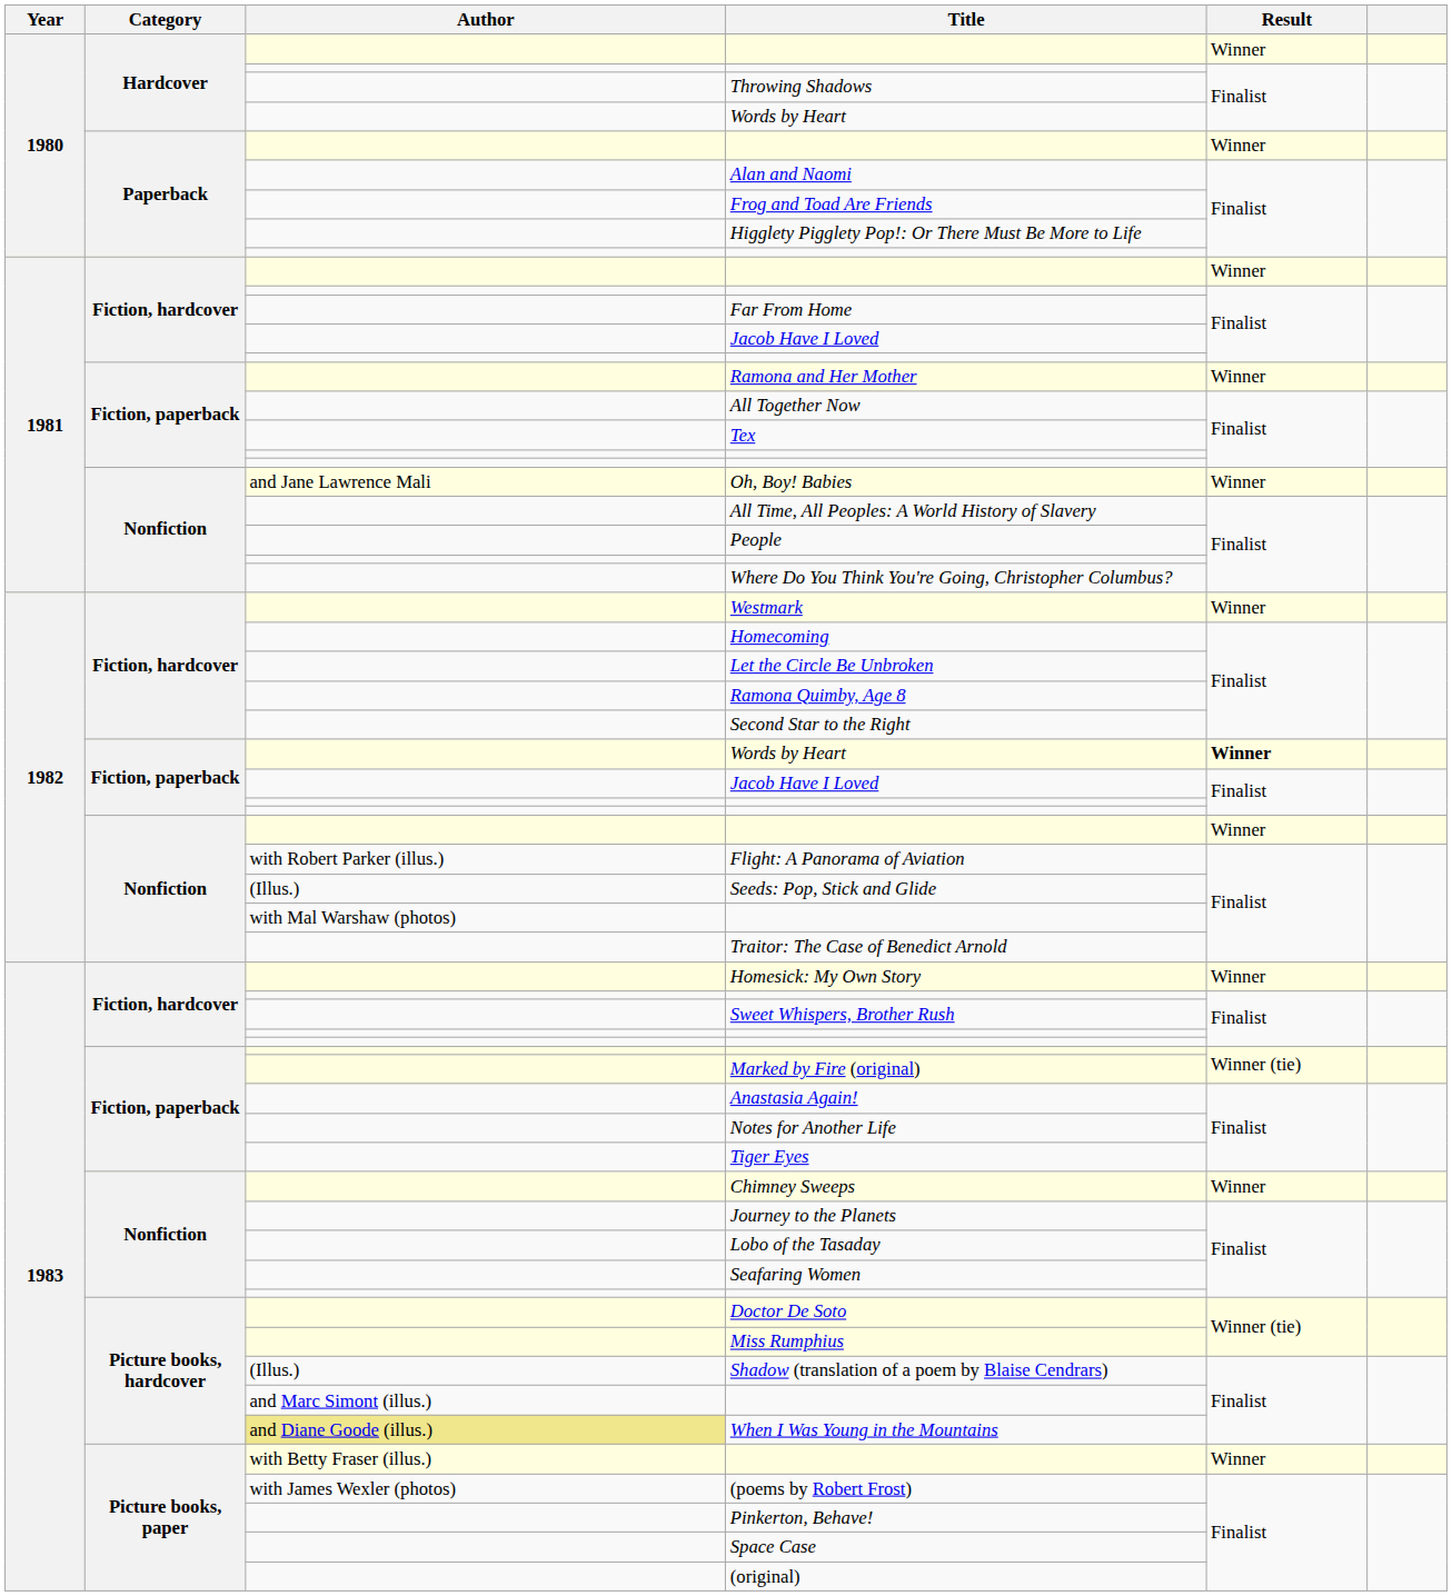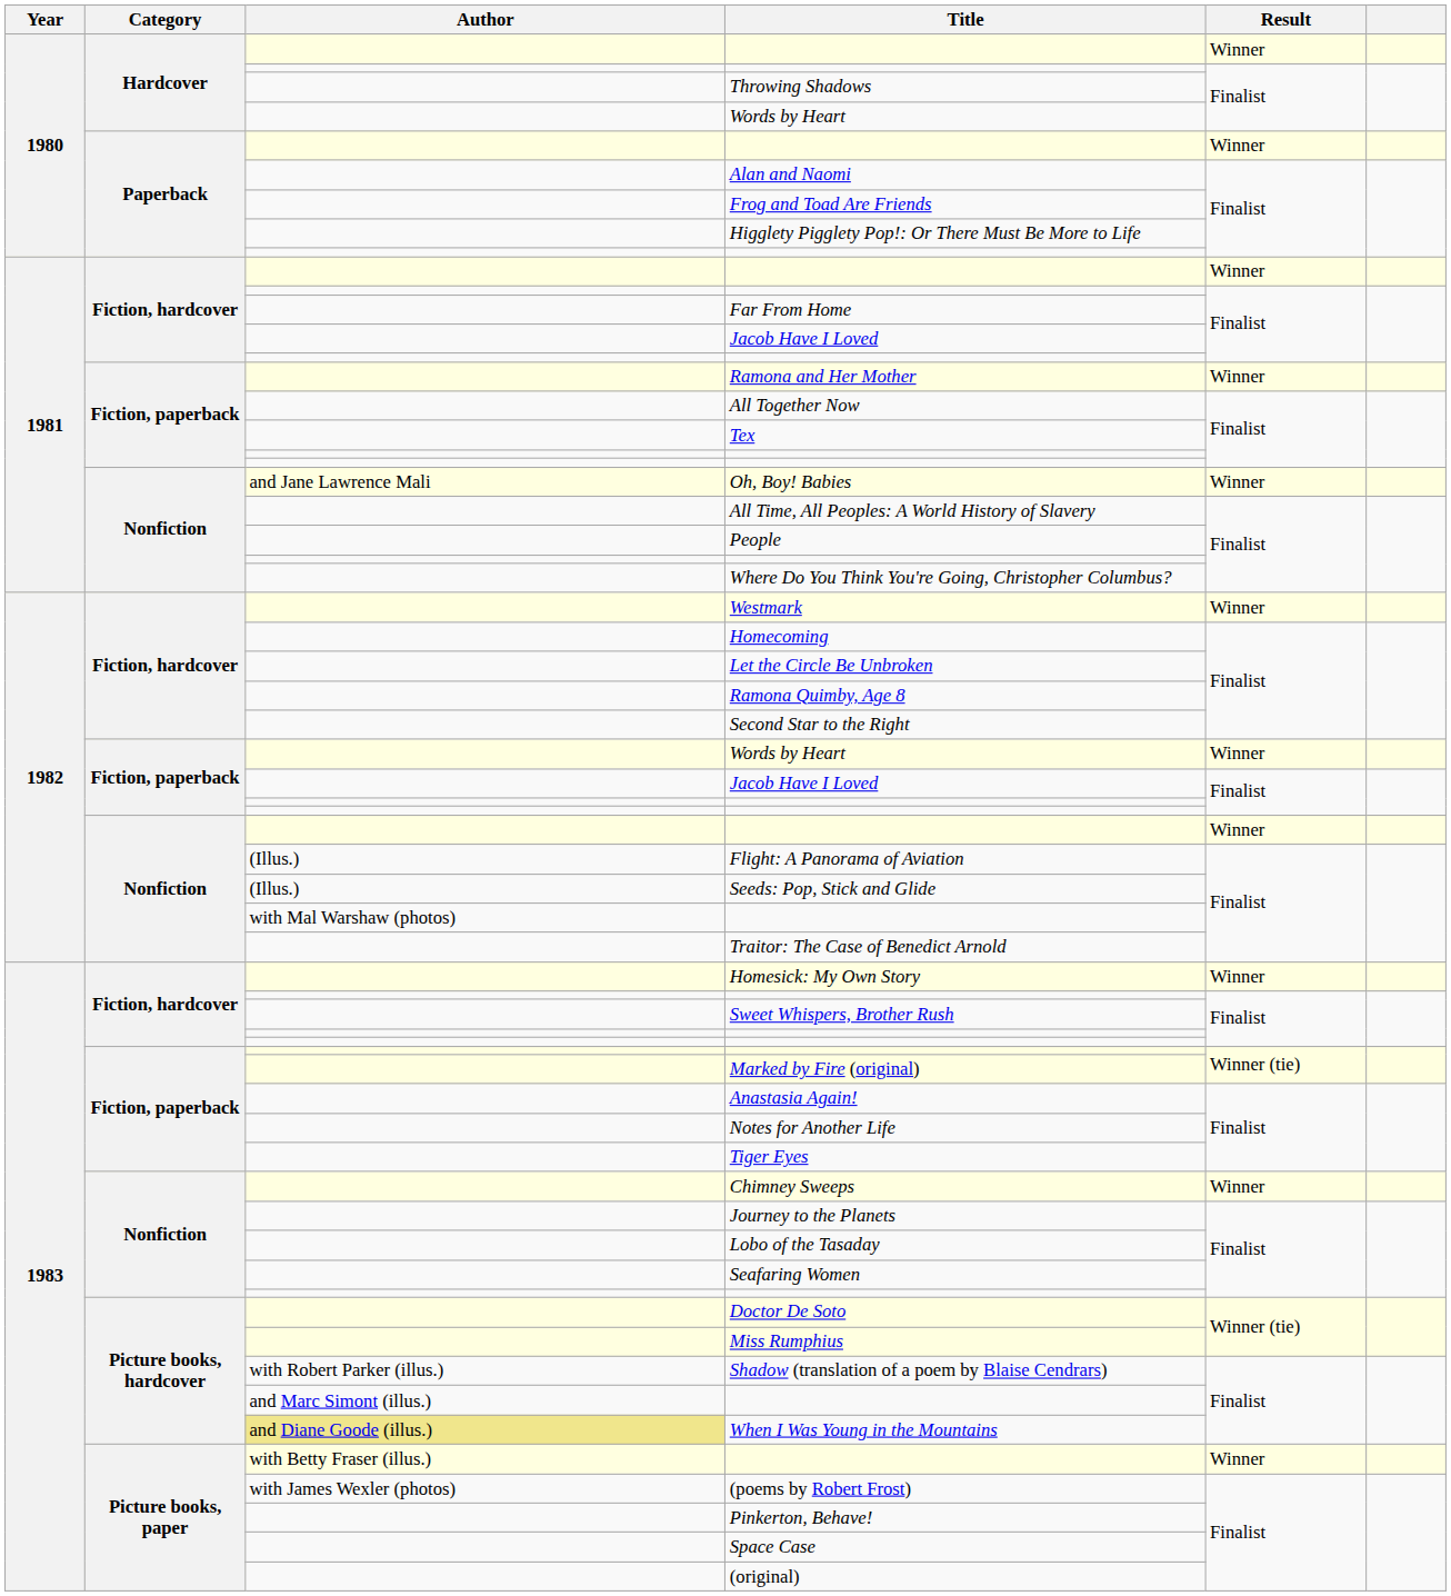Fiction, paperback / Words by Heart | Result: bold -> normal
Flight: A Panorama of Aviation | Author: with Robert Parker (illus.) -> (Illus.)
Shadow (translation of a poem by Blaise Cendrars) | Author: (Illus.) -> with Robert Parker (illus.)
